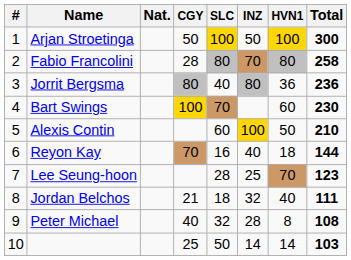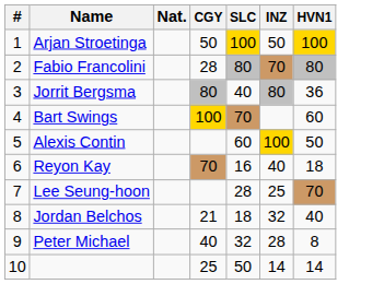- column: Total | 300 | 258 | 236 | 230 | 210 | 144 | 123 | 111 | 108 | 103
